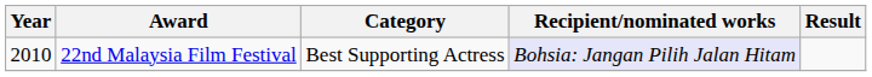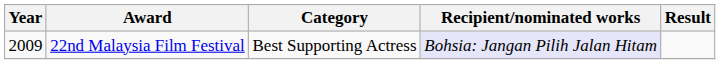22nd Malaysia Film Festival | Year: 2010 -> 2009
